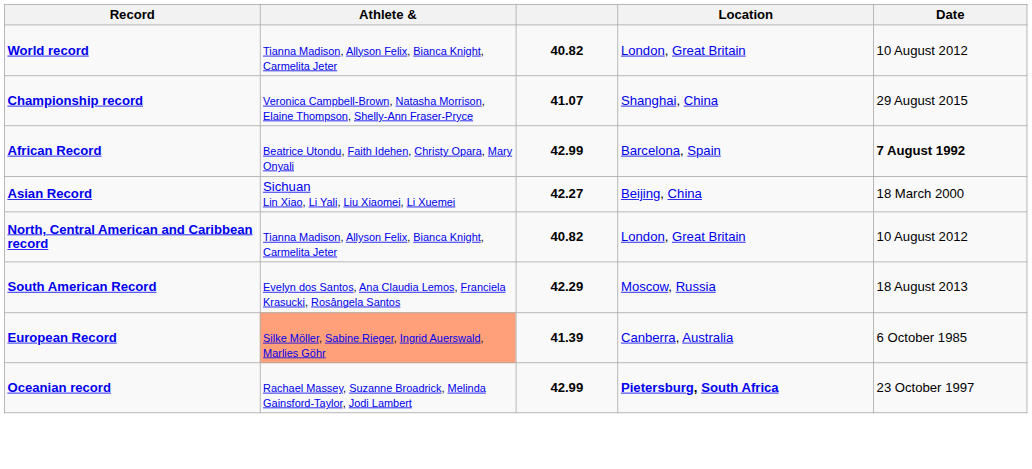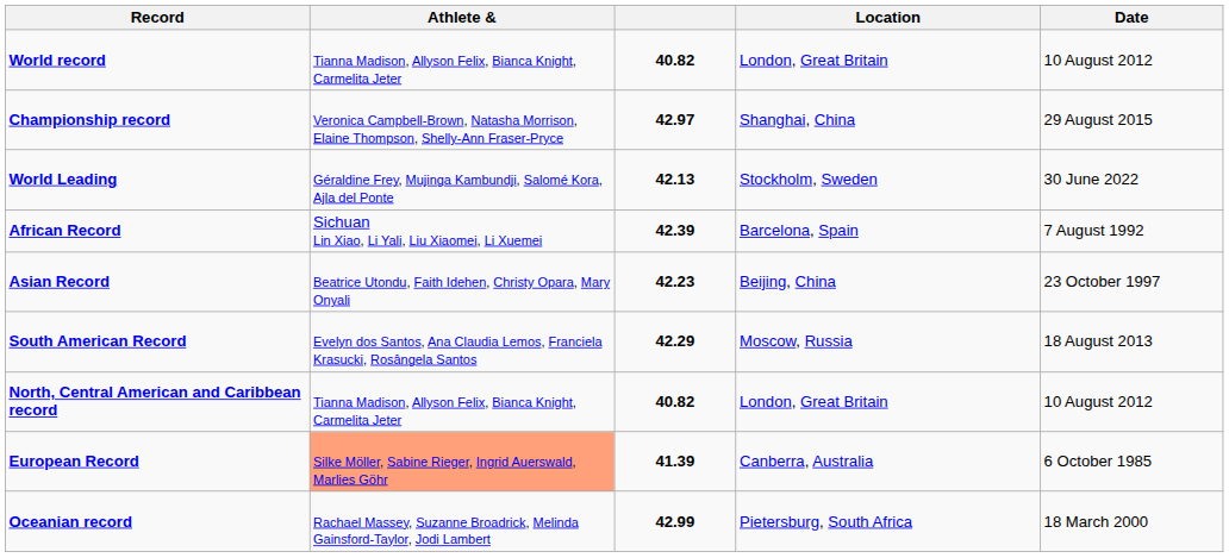Championship record | column 3: 41.07 -> 42.97
+ row: World Leading | Géraldine Frey, Mujinga Kambundji, Salomé Kora, Ajla del Ponte | 42.13 | Stockholm, Sweden | 30 June 2022
African Record | Athlete &: Beatrice Utondu, Faith Idehen, Christy Opara, Mary Onyali -> Sichuan Lin Xiao, Li Yali, Liu Xiaomei, Li Xuemei
African Record | column 3: 42.99 -> 42.39
African Record | Date: bold -> normal
Asian Record | Athlete &: Sichuan Lin Xiao, Li Yali, Liu Xiaomei, Li Xuemei -> Beatrice Utondu, Faith Idehen, Christy Opara, Mary Onyali
Asian Record | column 3: 42.27 -> 42.23
Asian Record | Date: 18 March 2000 -> 23 October 1997
rows swapped: North, Central American and Caribbean record <-> South American Record
Oceanian record | Location: bold -> normal
Oceanian record | Date: 23 October 1997 -> 18 March 2000
